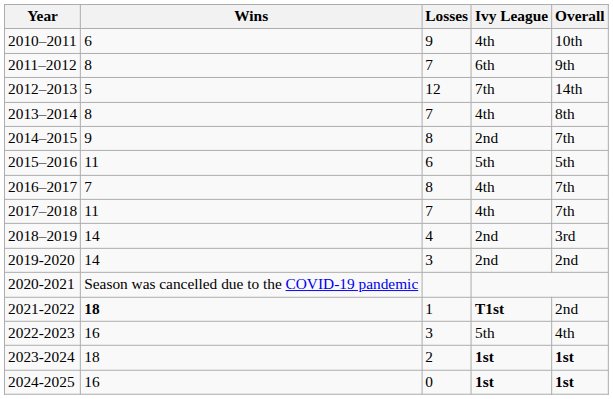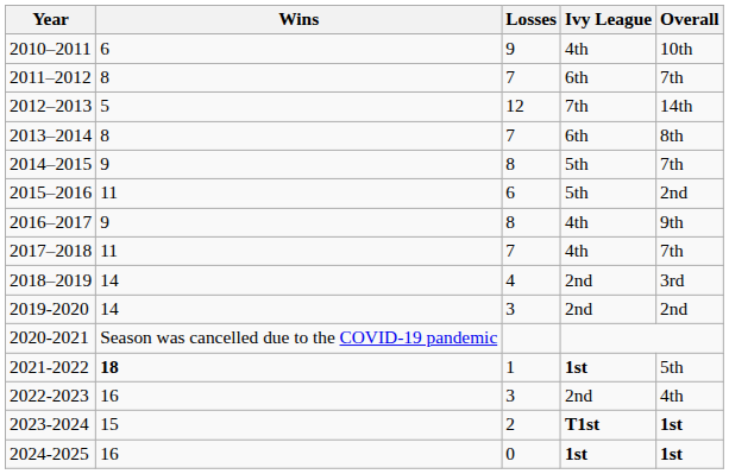2011–2012 | Overall: 9th -> 7th
2013–2014 | Ivy League: 4th -> 6th
2014–2015 | Ivy League: 2nd -> 5th
2015–2016 | Overall: 5th -> 2nd
2016–2017 | Wins: 7 -> 9
2016–2017 | Overall: 7th -> 9th
2021-2022 | Ivy League: T1st -> 1st
2021-2022 | Overall: 2nd -> 5th
2022-2023 | Ivy League: 5th -> 2nd
2023-2024 | Wins: 18 -> 15
2023-2024 | Ivy League: 1st -> T1st
